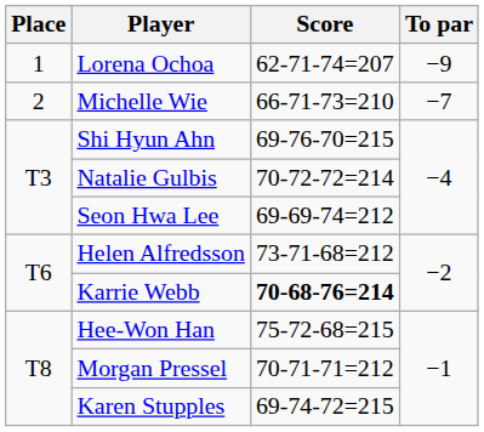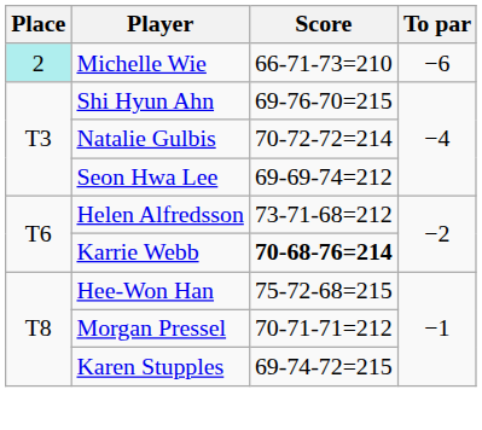- row: 1 | Lorena Ochoa | 62-71-74=207 | −9
Michelle Wie | Place: no background -> paleturquoise background
Michelle Wie | To par: −7 -> −6
